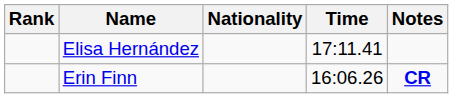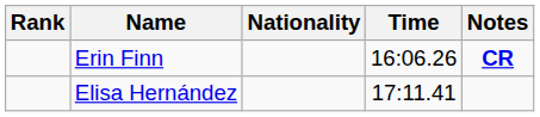rows swapped: Erin Finn <-> Elisa Hernández
